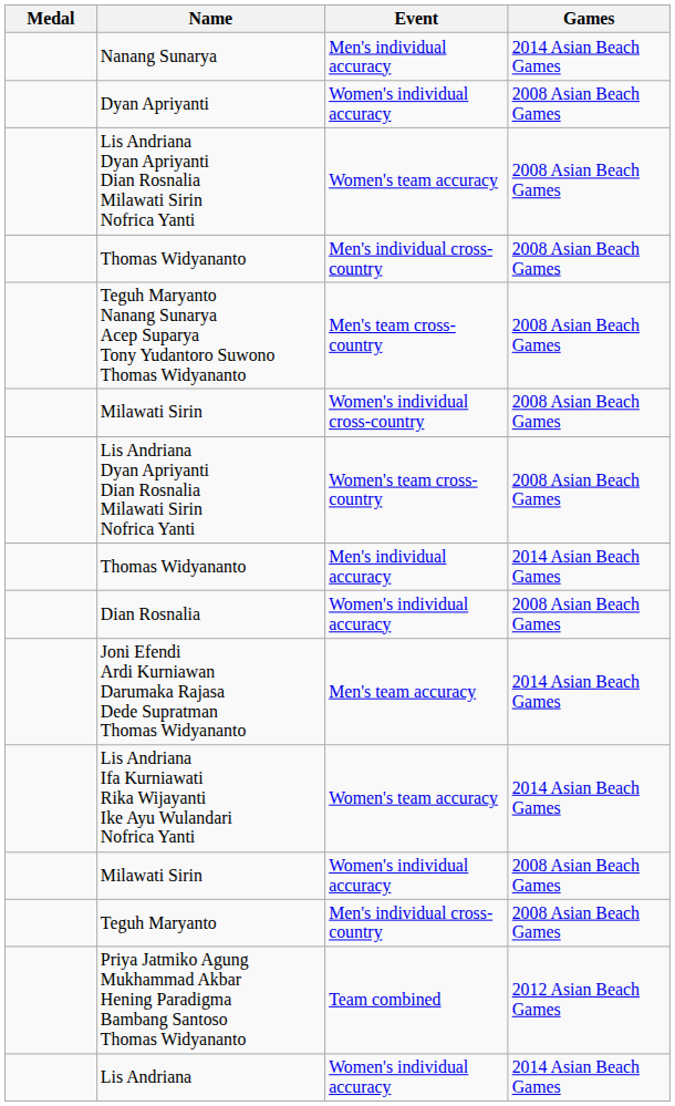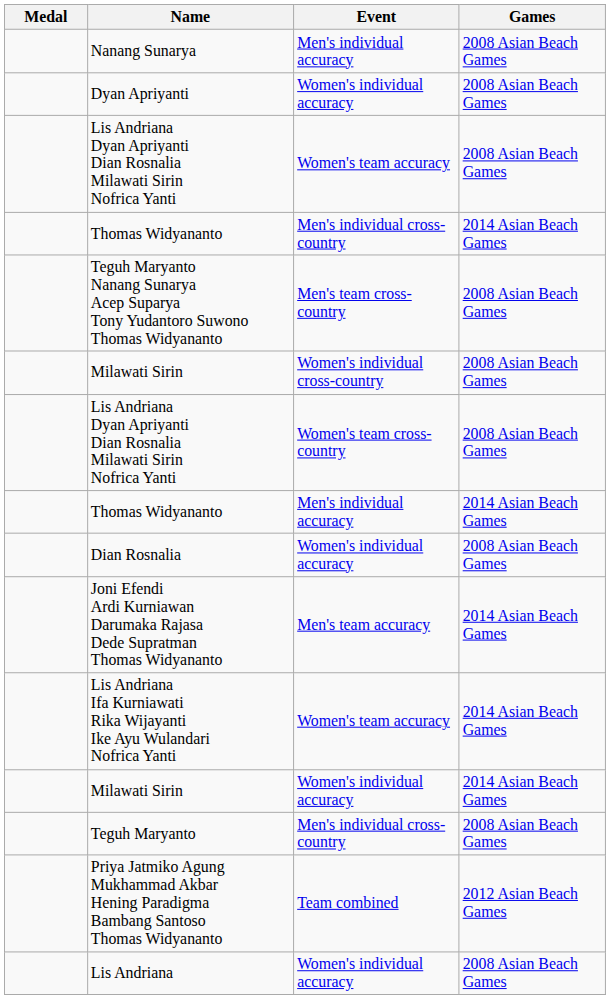Nanang Sunarya | Games: 2014 Asian Beach Games -> 2008 Asian Beach Games
Thomas Widyananto / Men's individual cross-country | Games: 2008 Asian Beach Games -> 2014 Asian Beach Games
Milawati Sirin / Women's individual accuracy | Games: 2008 Asian Beach Games -> 2014 Asian Beach Games
Lis Andriana | Games: 2014 Asian Beach Games -> 2008 Asian Beach Games
